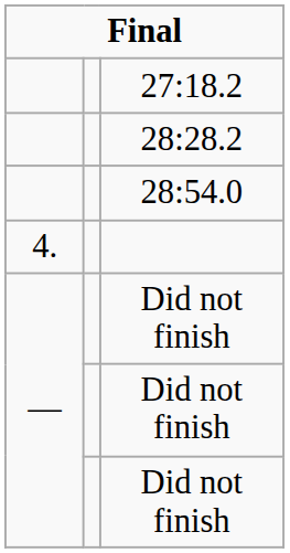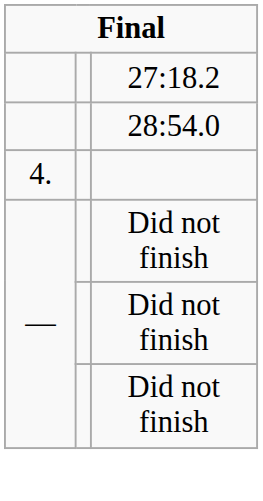- row: 28:28.2
